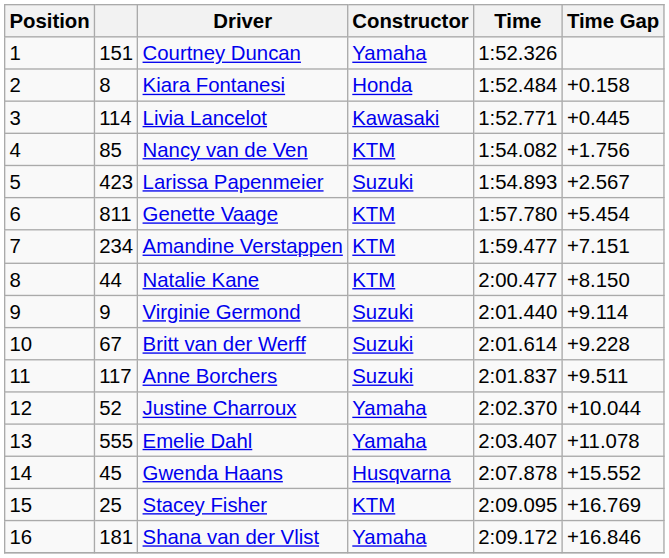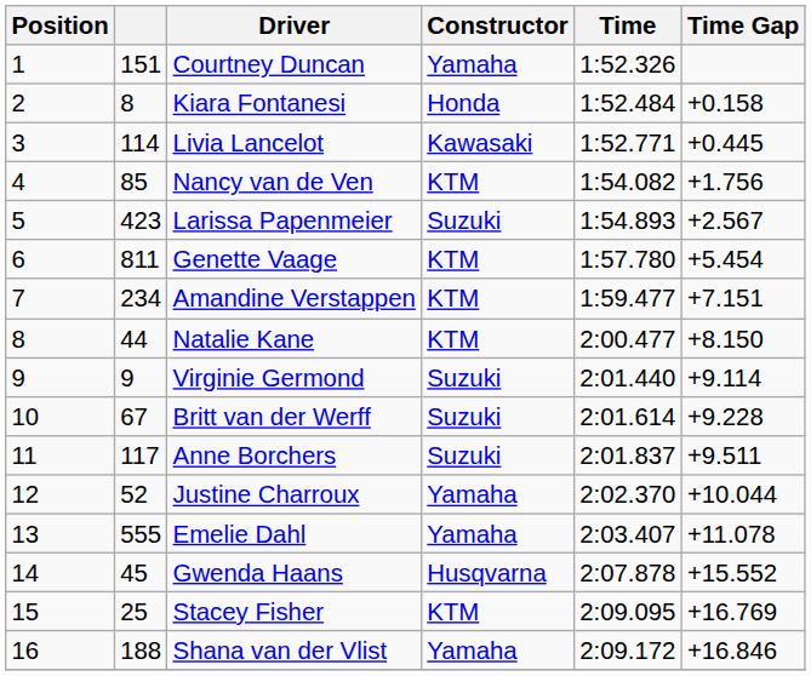Shana van der Vlist | column 2: 181 -> 188
